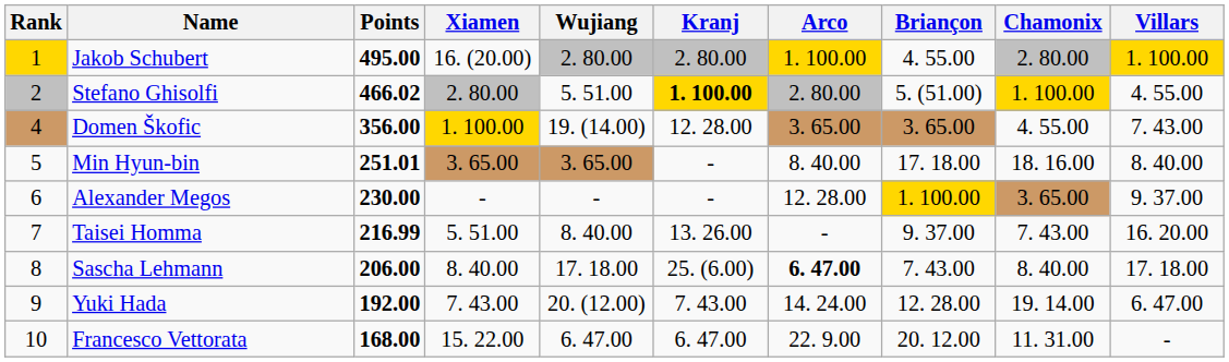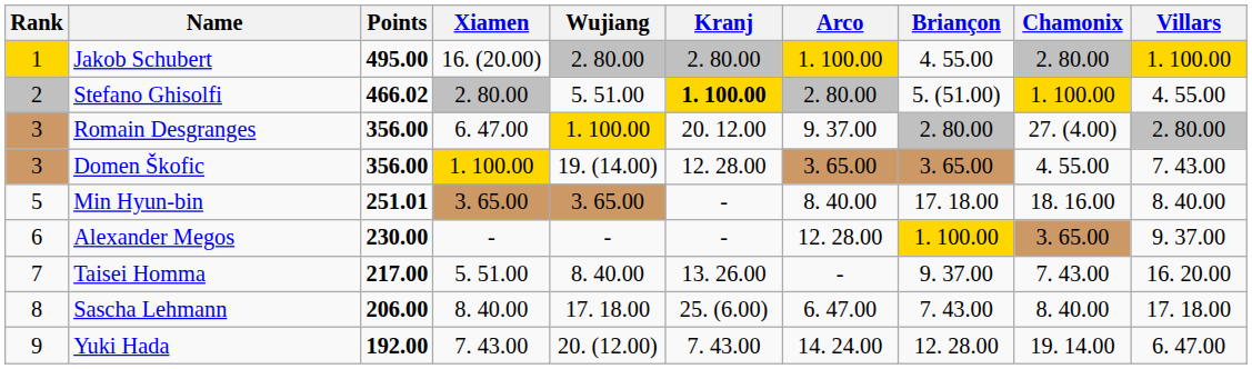+ row: 3 | Romain Desgranges | 356.00 | 6. 47.00 | 1. 100.00 | 20. 12.00 | 9. 37.00 | 2. 80.00 | 27. (4.00) | 2. 80.00
Domen Škofic | Rank: 4 -> 3
Taisei Homma | Points: 216.99 -> 217.00
Sascha Lehmann | Arco: bold -> normal
- row: 10 | Francesco Vettorata | 168.00 | 15. 22.00 | 6. 47.00 | 6. 47.00 | 22. 9.00 | 20. 12.00 | 11. 31.00 | -
